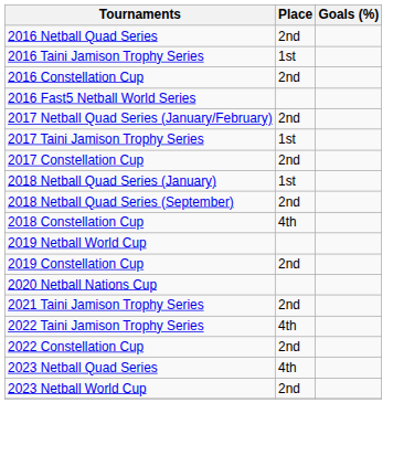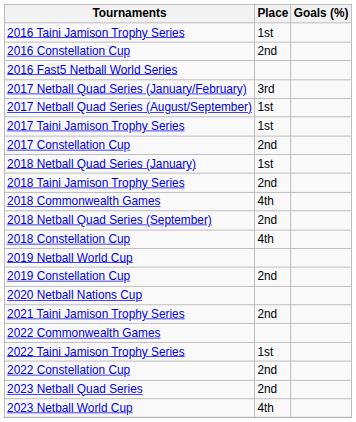- row: 2016 Netball Quad Series | 2nd
2017 Netball Quad Series (January/February) | Place: 2nd -> 3rd
+ row: 2017 Netball Quad Series (August/September) | 1st
+ row: 2018 Taini Jamison Trophy Series | 2nd
+ row: 2018 Commonwealth Games | 4th
+ row: 2022 Commonwealth Games
2022 Taini Jamison Trophy Series | Place: 4th -> 1st
2023 Netball Quad Series | Place: 4th -> 2nd
2023 Netball World Cup | Place: 2nd -> 4th
